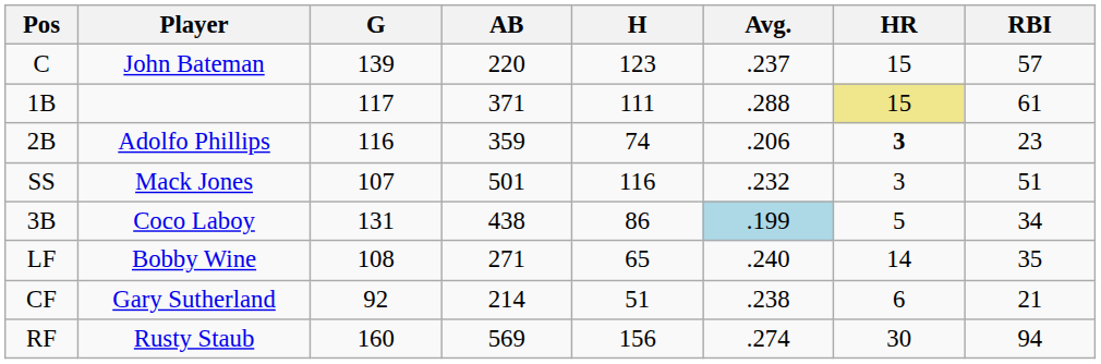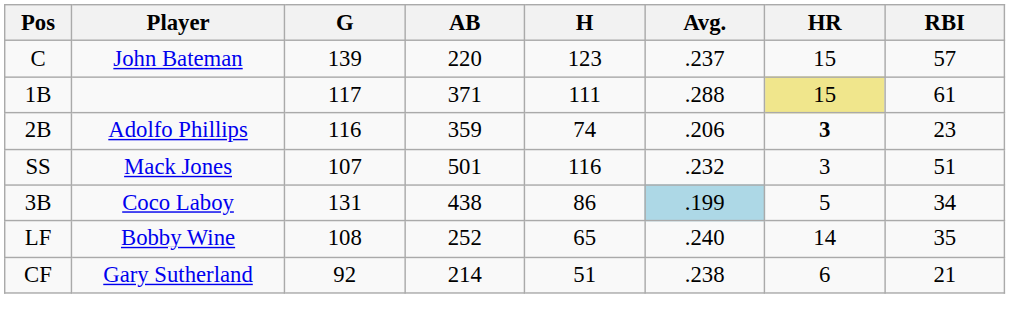LF | AB: 271 -> 252
- row: RF | Rusty Staub | 160 | 569 | 156 | .274 | 30 | 94
